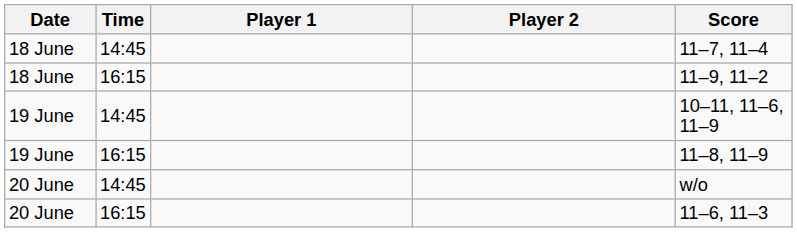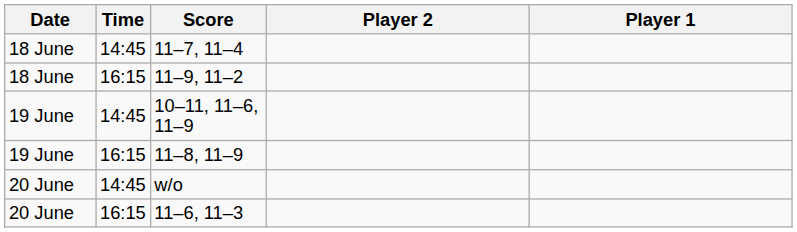columns swapped: Player 1 <-> Score
